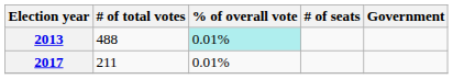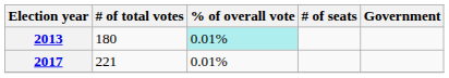2013 | # of total votes: 488 -> 180
2017 | # of total votes: 211 -> 221
